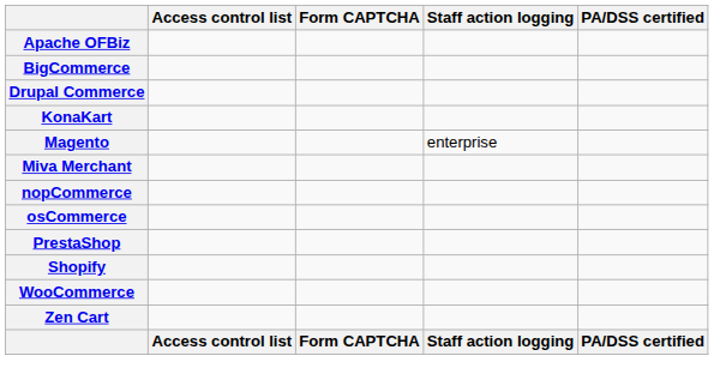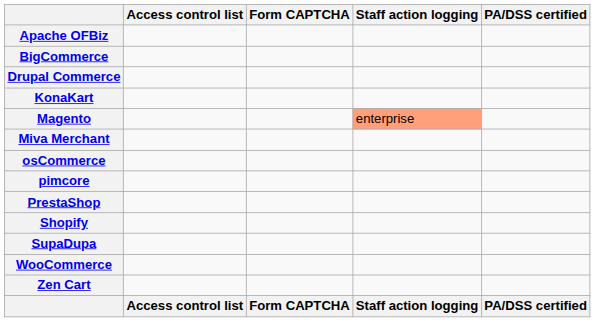Magento | Staff action logging: no background -> lightsalmon background
- row: nopCommerce
+ row: pimcore
+ row: SupaDupa
